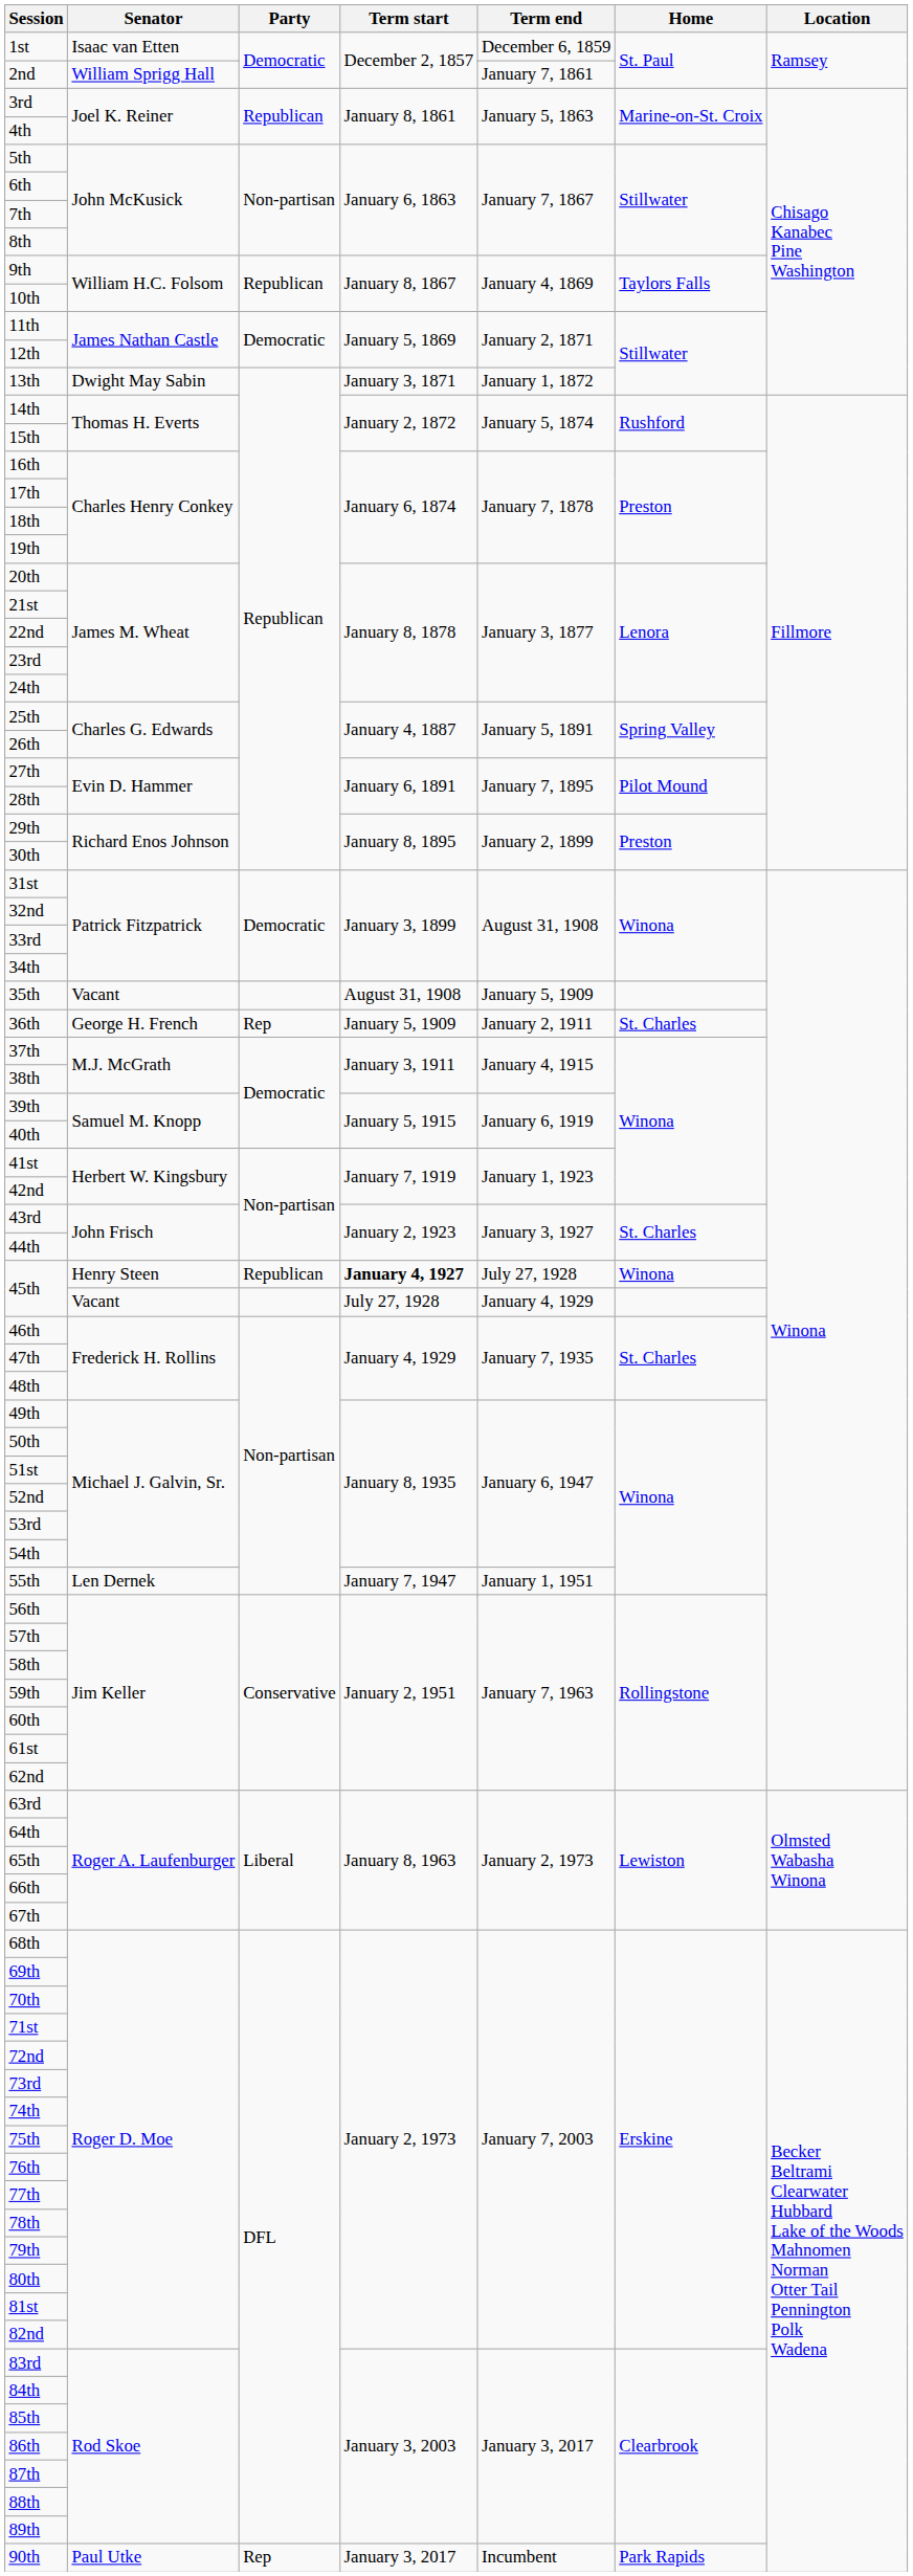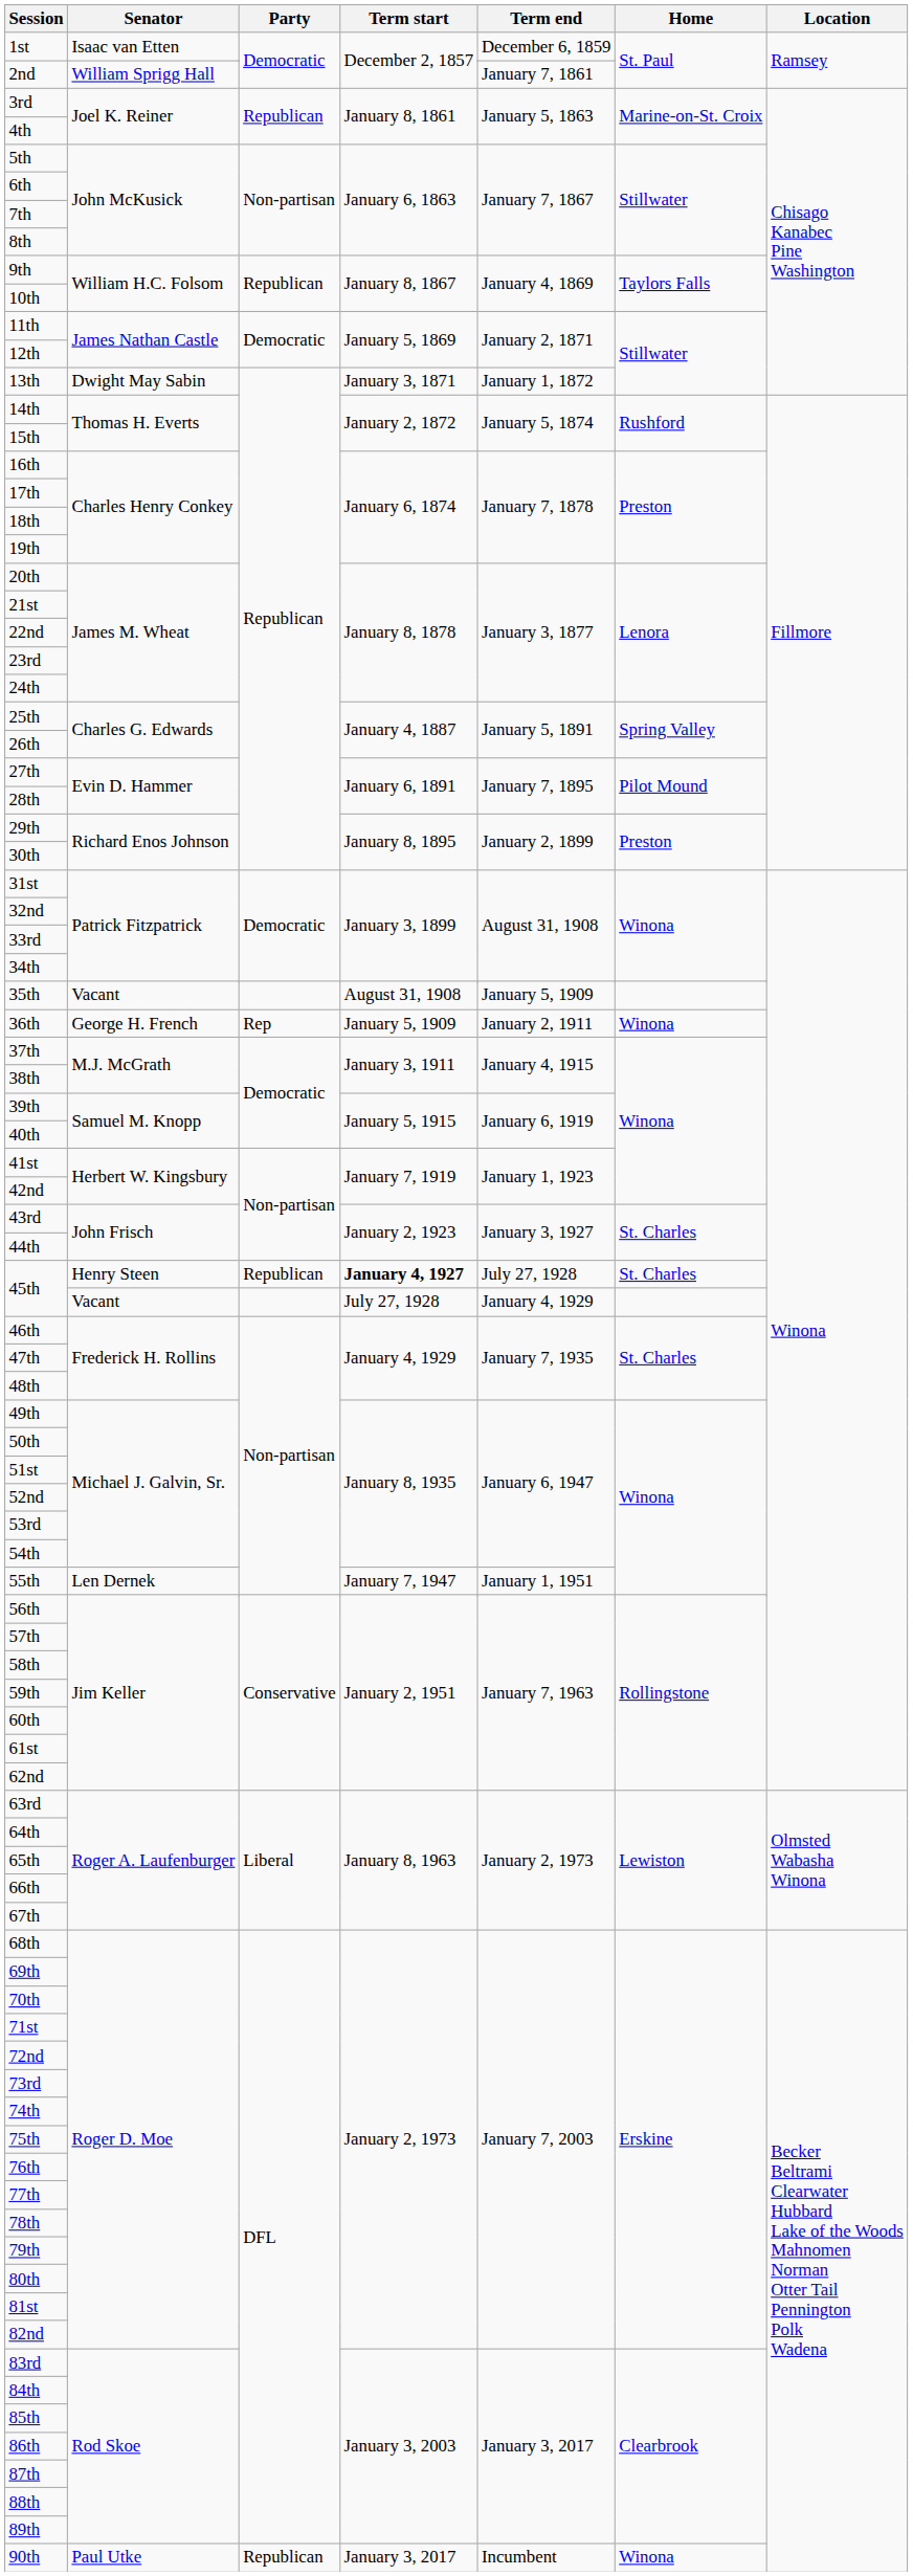36th | Home: St. Charles -> Winona
45th / Henry Steen | Home: Winona -> St. Charles
90th | Party: Rep -> Republican
90th | Home: Park Rapids -> Winona
